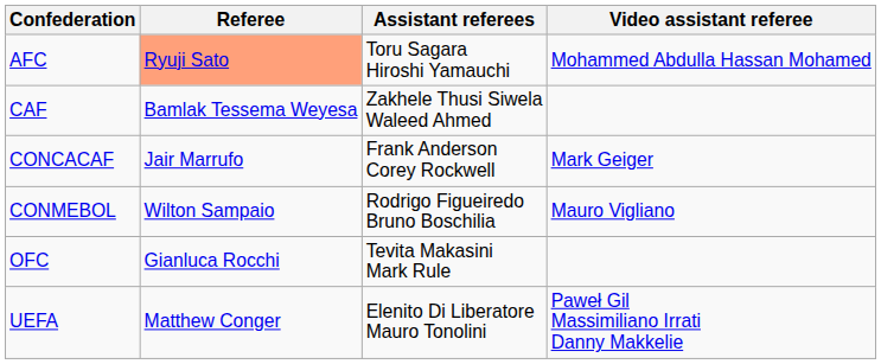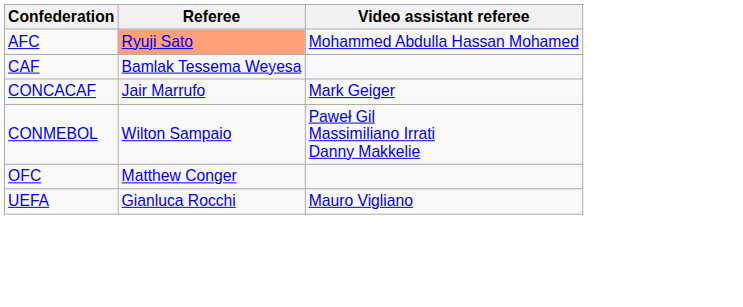- column: Assistant referees | Toru Sagara Hiroshi Yamauchi | Zakhele Thusi Siwela Waleed Ahmed | Frank Anderson Corey Rockwell | Rodrigo Figueiredo Bruno Boschilia | Tevita Makasini Mark Rule | Elenito Di Liberatore Mauro Tonolini
CONMEBOL | Video assistant referee: Mauro Vigliano -> Paweł Gil Massimiliano Irrati Danny Makkelie
OFC | Referee: Gianluca Rocchi -> Matthew Conger
UEFA | Referee: Matthew Conger -> Gianluca Rocchi
UEFA | Video assistant referee: Paweł Gil Massimiliano Irrati Danny Makkelie -> Mauro Vigliano
